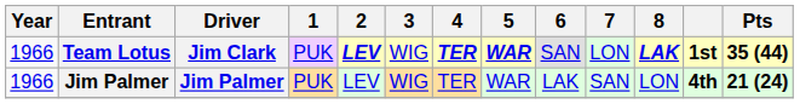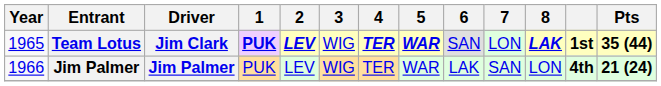Team Lotus | Year: 1966 -> 1965
Team Lotus | 1: normal -> bold
